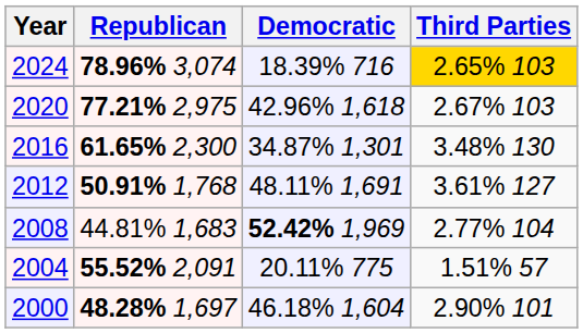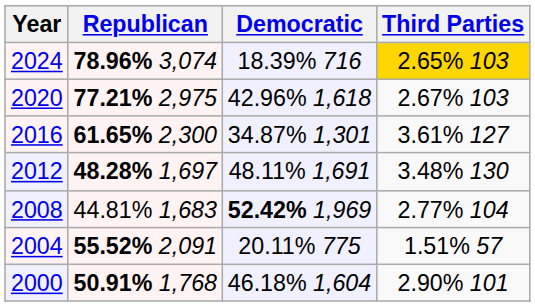2016 | Third Parties: 3.48% 130 -> 3.61% 127
2012 | Republican: 50.91% 1,768 -> 48.28% 1,697
2012 | Third Parties: 3.61% 127 -> 3.48% 130
2000 | Republican: 48.28% 1,697 -> 50.91% 1,768
